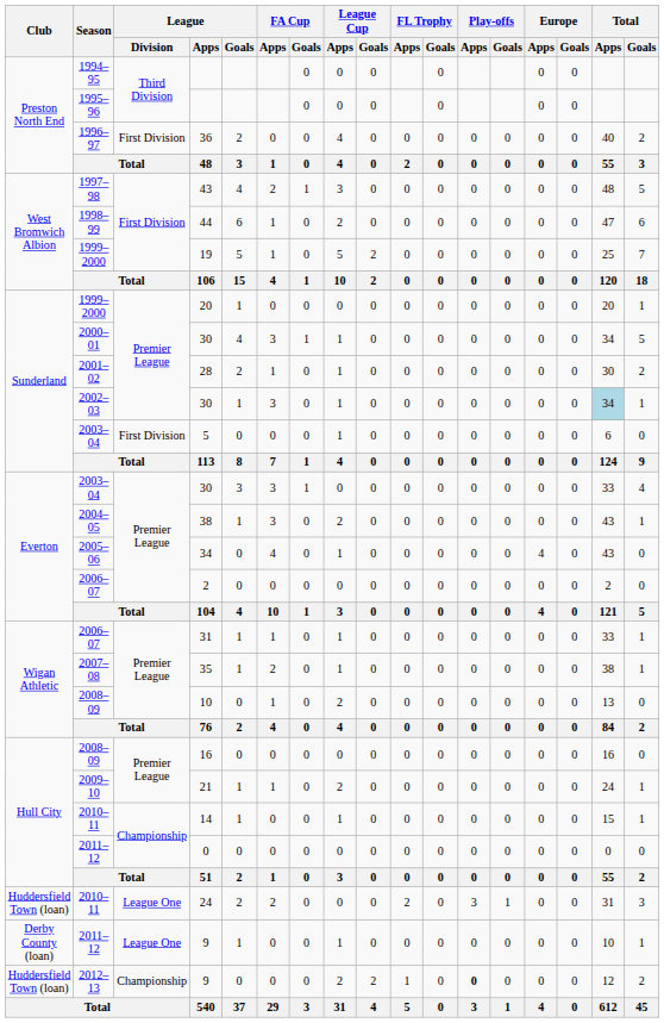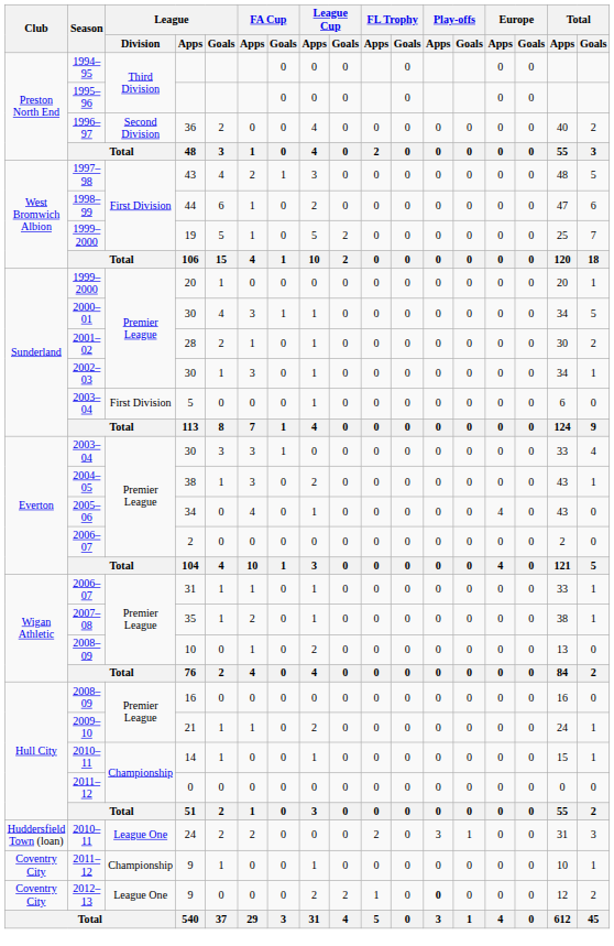36 | League / Division: First Division -> Second Division
2002–03 / 30 | Total / Apps: lightblue background -> no background
2011–12 / 9 | Club: Derby County (loan) -> Coventry City
2011–12 / 9 | League / Division: League One -> Championship
2012–13 / 9 | Club: Huddersfield Town (loan) -> Coventry City
2012–13 / 9 | League / Division: Championship -> League One
